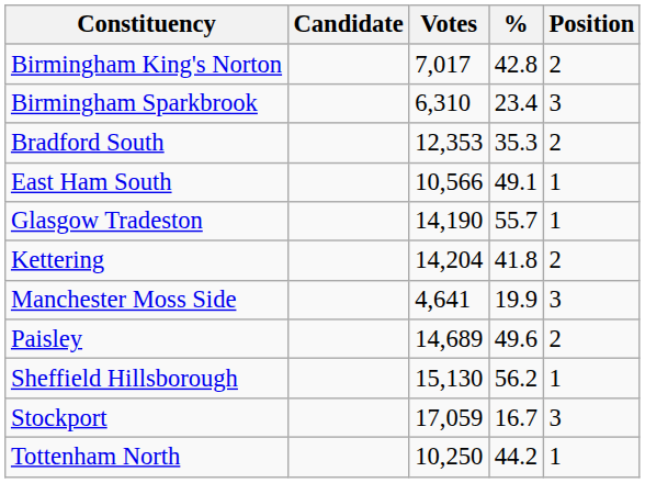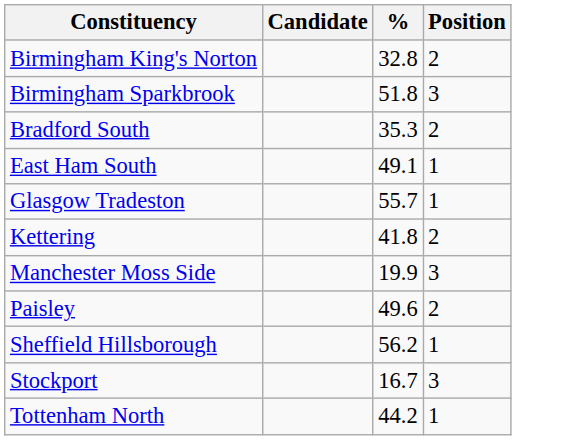- column: Votes | 7,017 | 6,310 | 12,353 | 10,566 | 14,190 | 14,204 | 4,641 | 14,689 | 15,130 | 17,059 | 10,250
Birmingham King's Norton | %: 42.8 -> 32.8
Birmingham Sparkbrook | %: 23.4 -> 51.8
